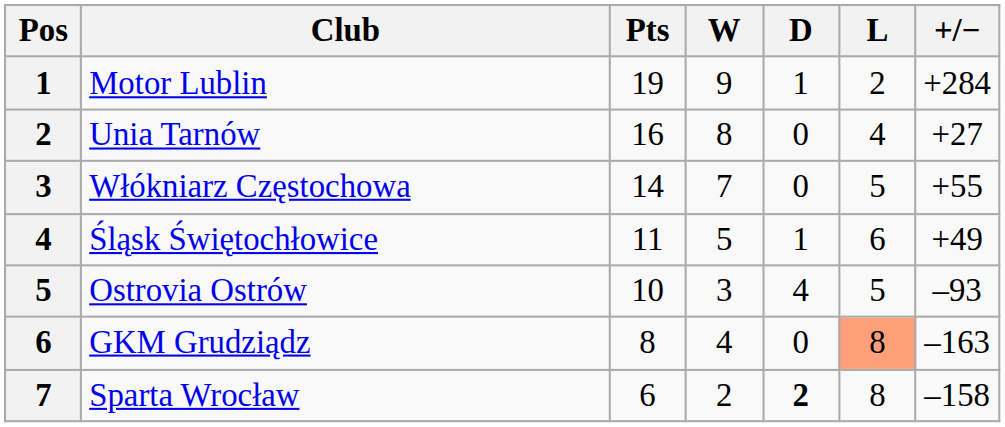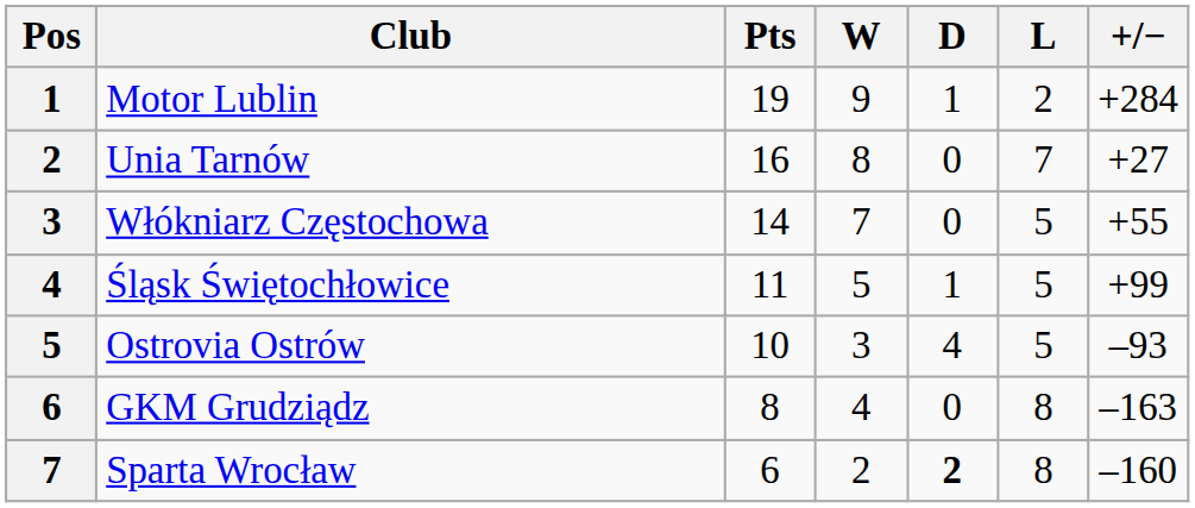Unia Tarnów | L: 4 -> 7
Śląsk Świętochłowice | L: 6 -> 5
Śląsk Świętochłowice | +/−: +49 -> +99
GKM Grudziądz | L: lightsalmon background -> no background
Sparta Wrocław | +/−: –158 -> –160
